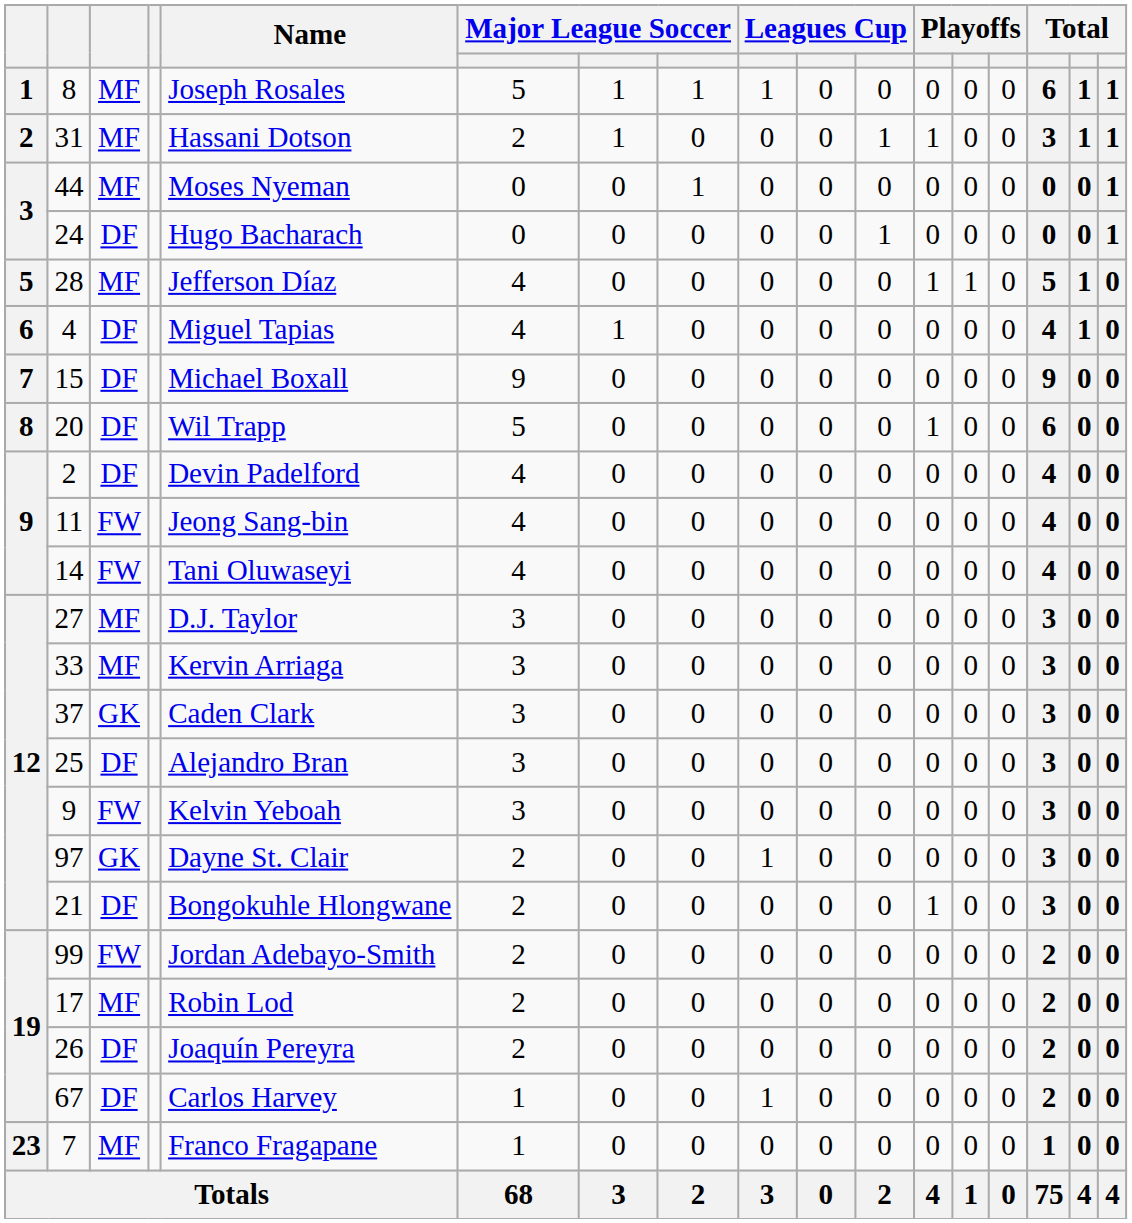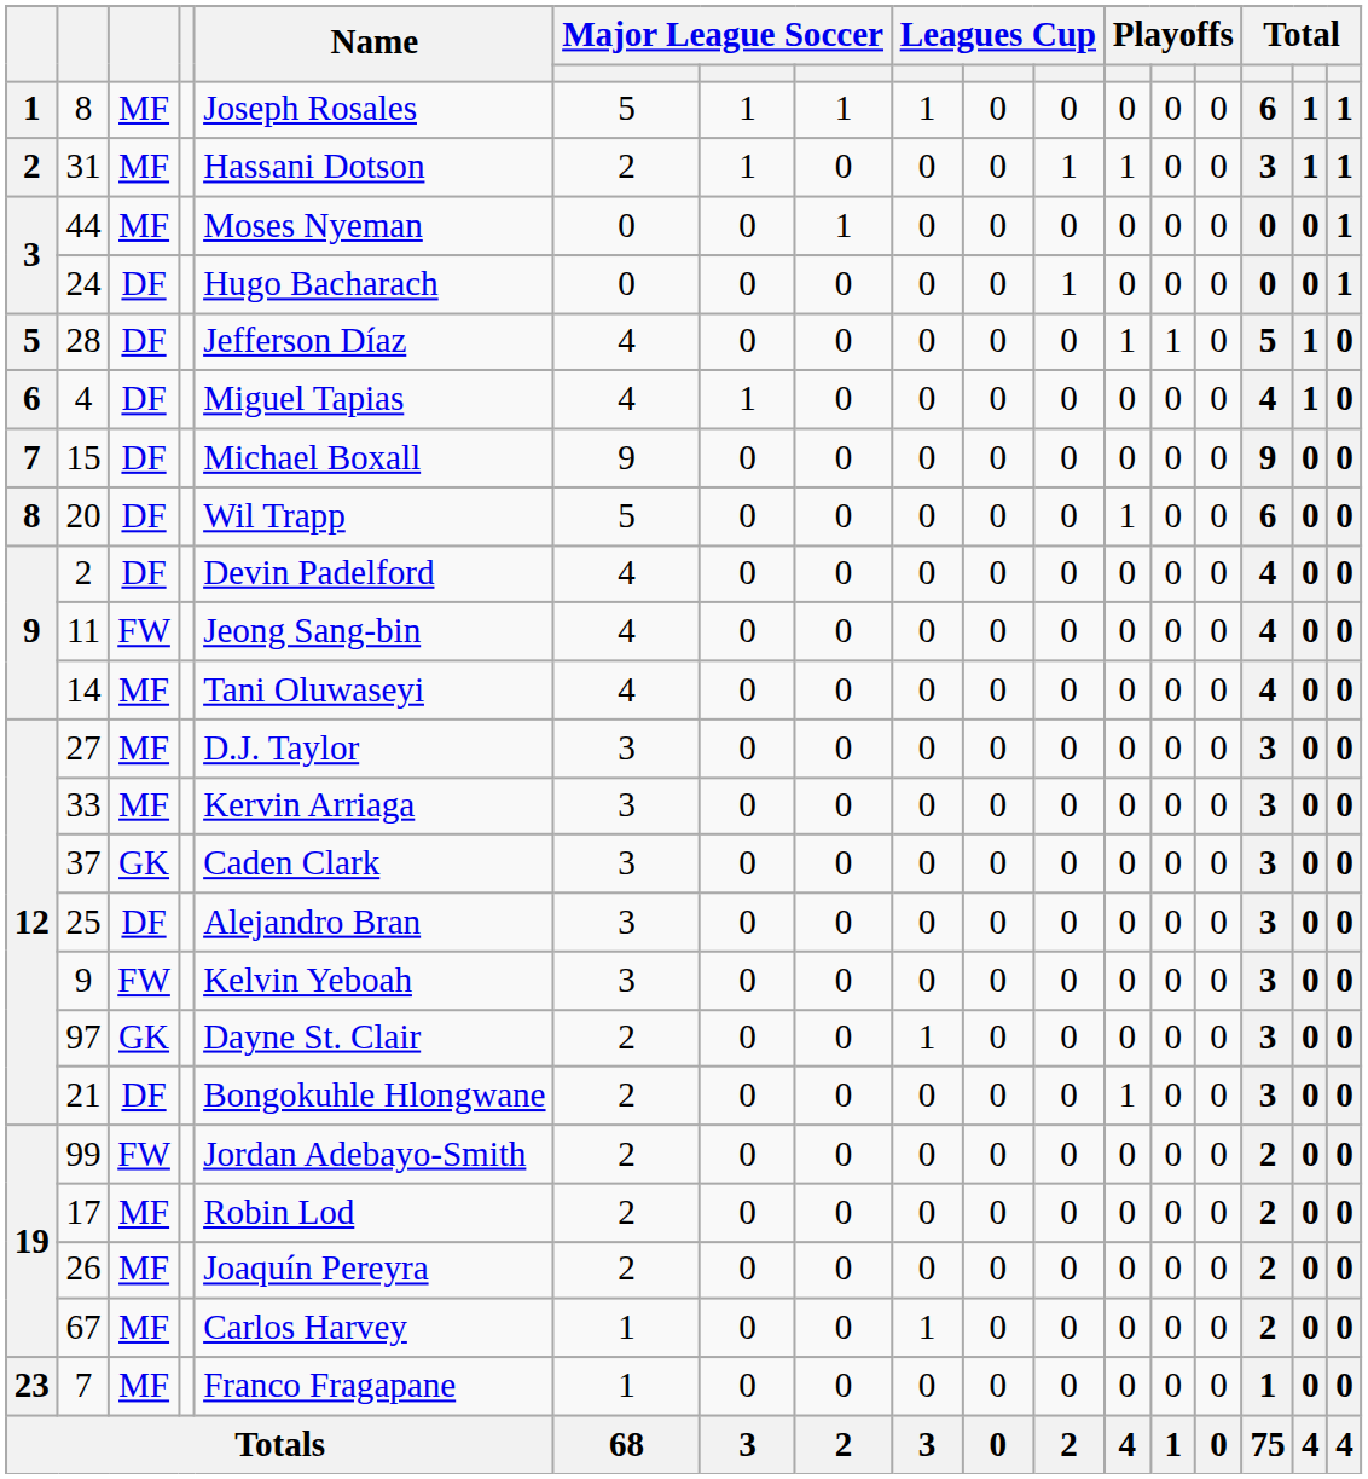28 | column 3: MF -> DF
14 | column 3: FW -> MF
26 | column 3: DF -> MF
67 | column 3: DF -> MF
